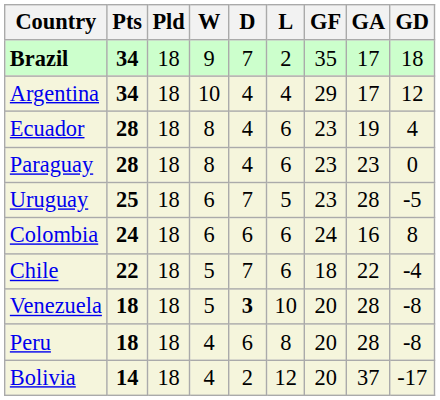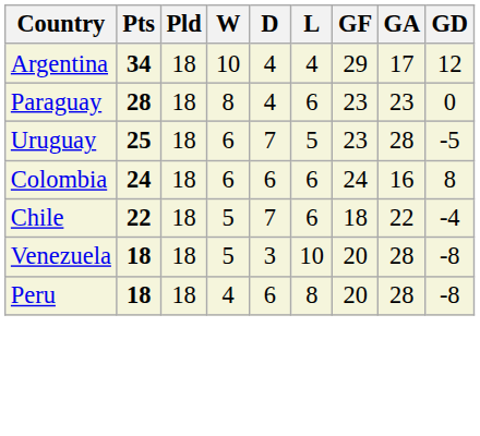- row: Brazil | 34 | 18 | 9 | 7 | 2 | 35 | 17 | 18
- row: Ecuador | 28 | 18 | 8 | 4 | 6 | 23 | 19 | 4
Venezuela | D: bold -> normal
- row: Bolivia | 14 | 18 | 4 | 2 | 12 | 20 | 37 | -17
